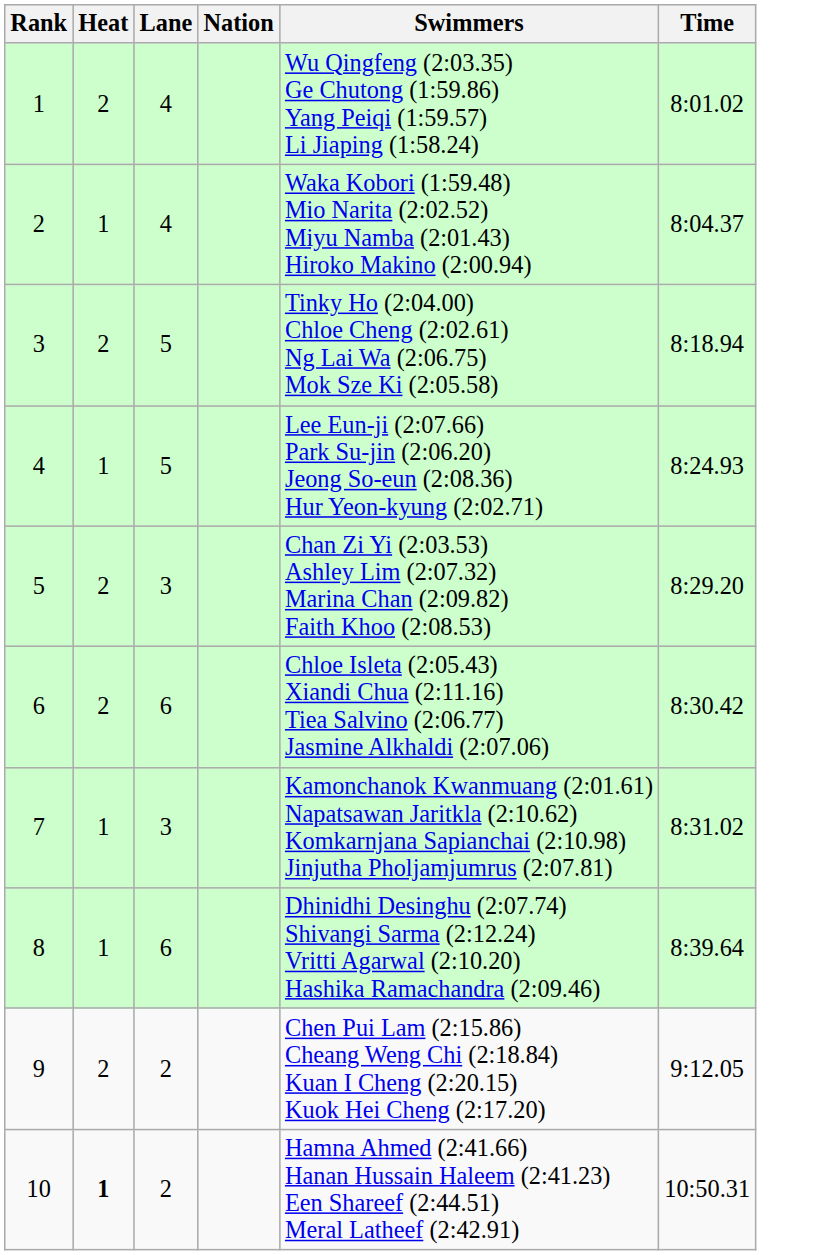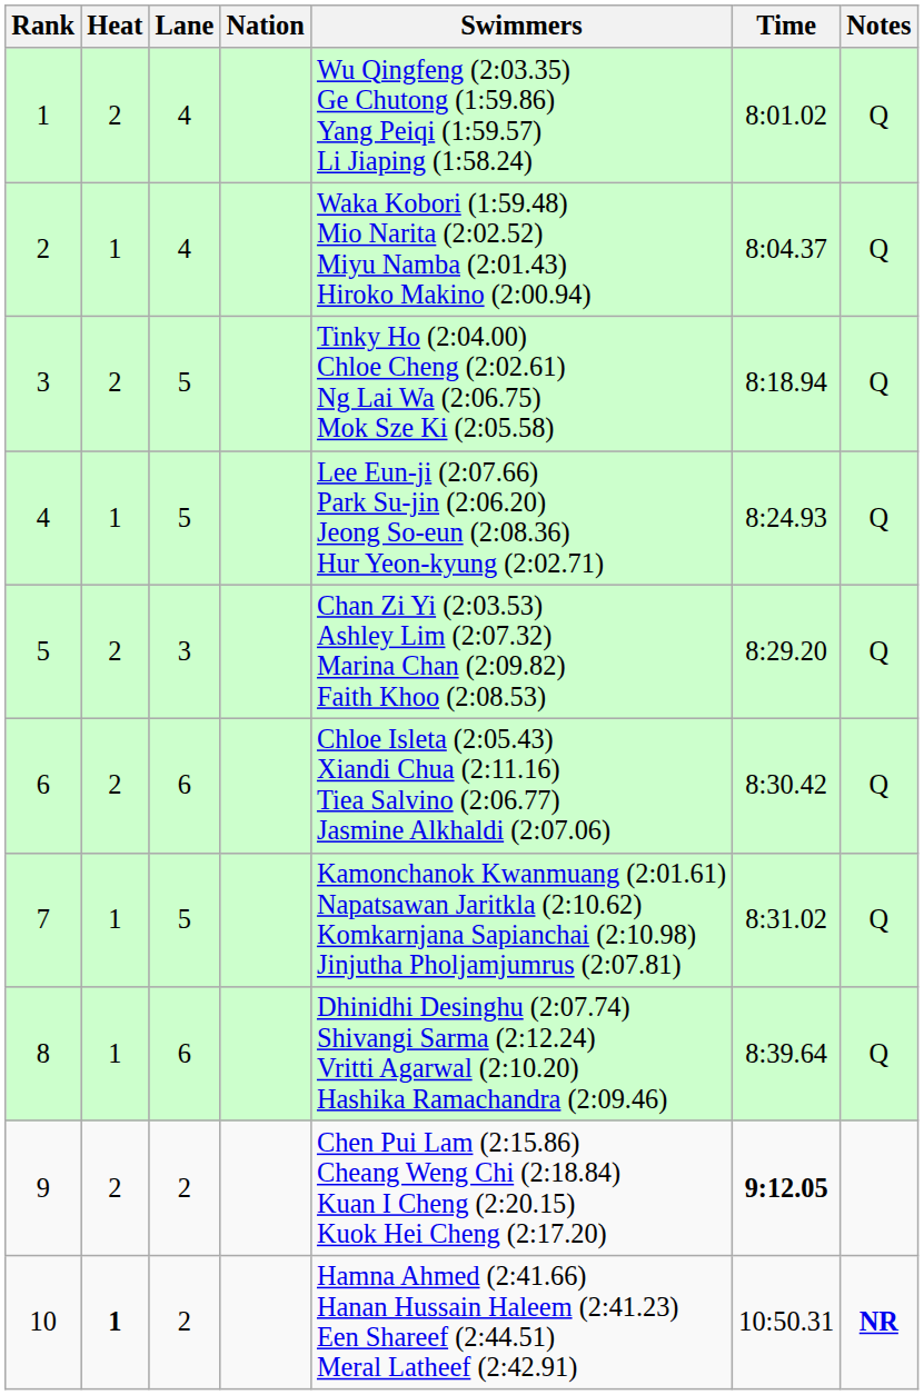+ column: Notes | Q | Q | Q | Q | Q | Q | Q | Q | NR
7 | Lane: 3 -> 5
9 | Time: normal -> bold
